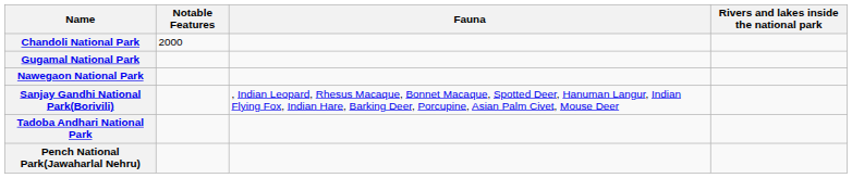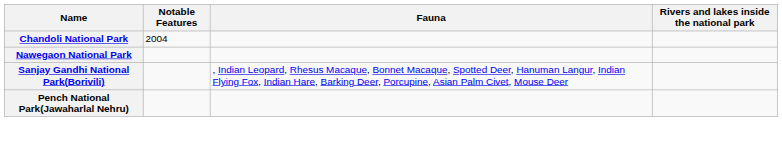Chandoli National Park | Notable Features: 2000 -> 2004
- row: Gugamal National Park
- row: Tadoba Andhari National Park
